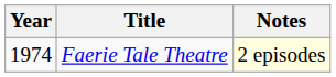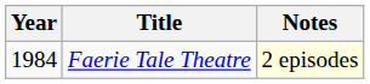Faerie Tale Theatre | Year: 1974 -> 1984
